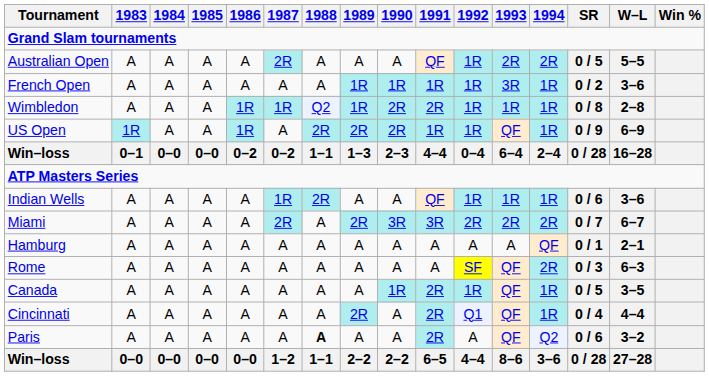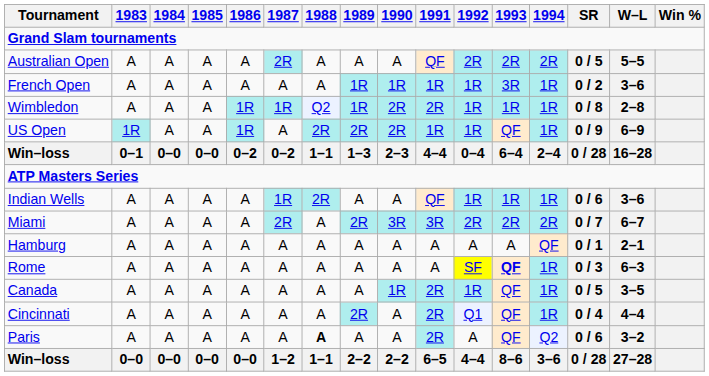Australian Open | 1992: 1R -> 2R
Rome | 1993: normal -> bold
Rome | 1994: 2R -> 1R
